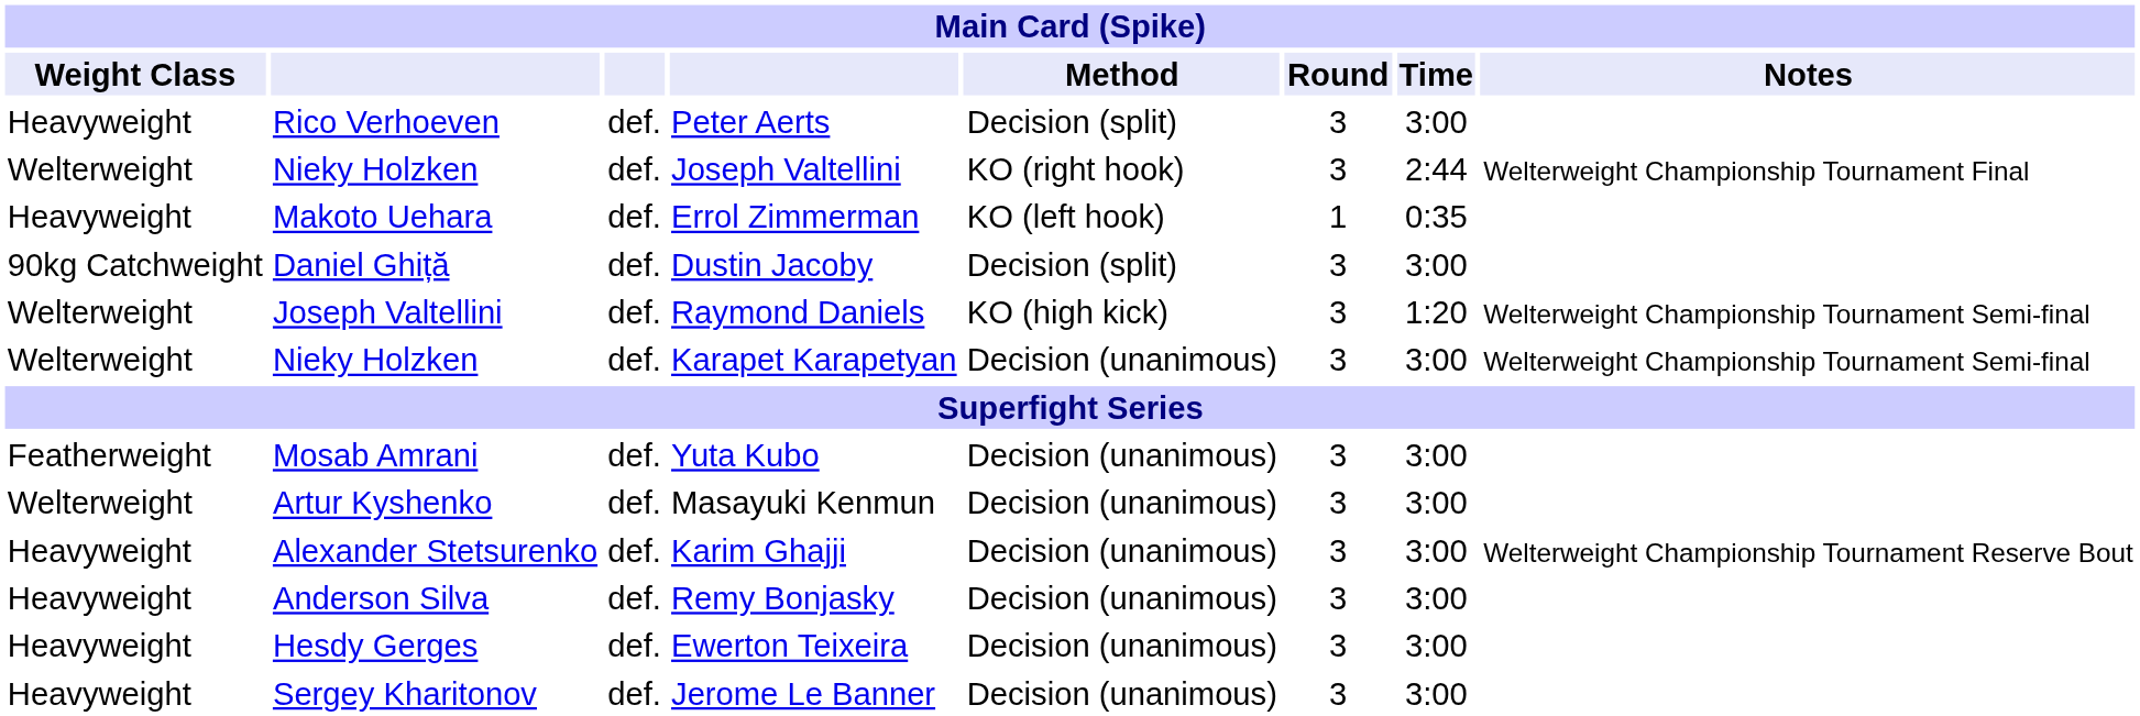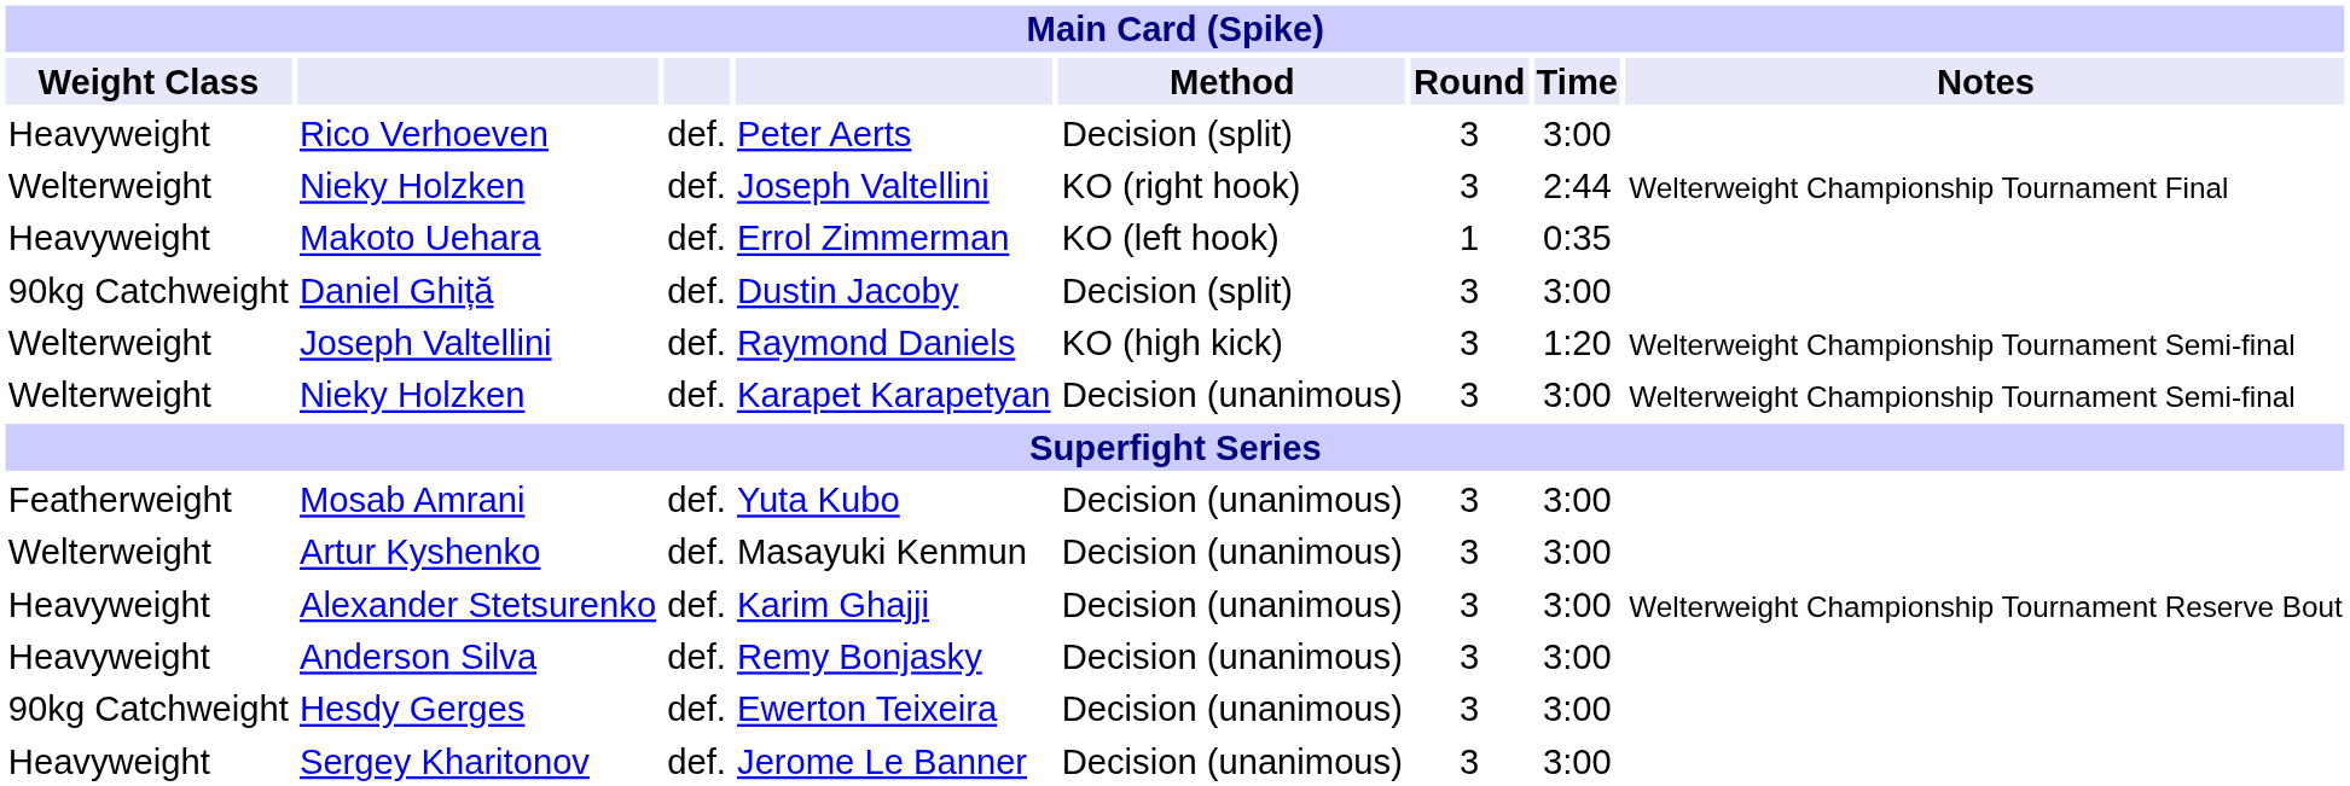Ewerton Teixeira | Weight Class: Heavyweight -> 90kg Catchweight
